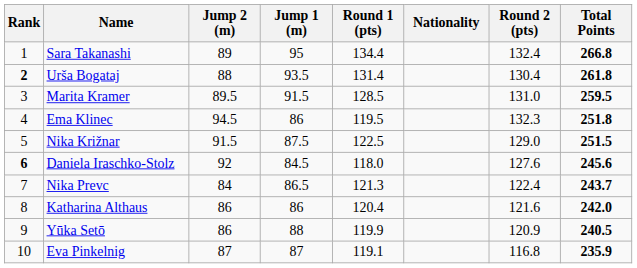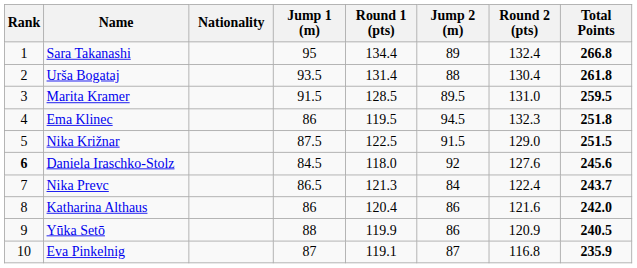columns swapped: Nationality <-> Jump 2 (m)
Urša Bogataj | Rank: bold -> normal
